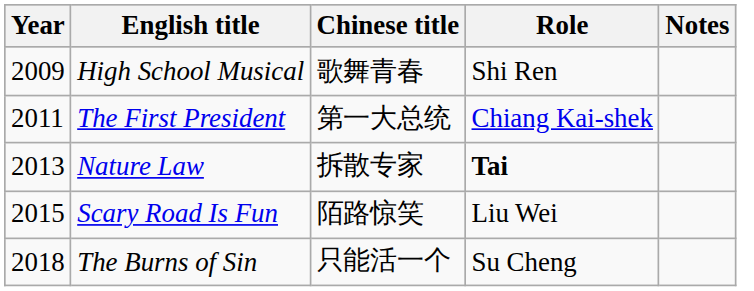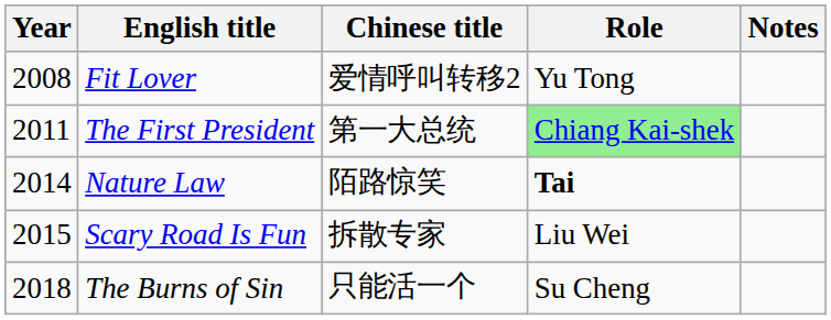+ row: 2008 | Fit Lover | 爱情呼叫转移2 | Yu Tong
- row: 2009 | High School Musical | 歌舞青春 | Shi Ren
The First President | Role: no background -> lightgreen background
Nature Law | Year: 2013 -> 2014
Nature Law | Chinese title: 拆散专家 -> 陌路惊笑
Scary Road Is Fun | Chinese title: 陌路惊笑 -> 拆散专家
